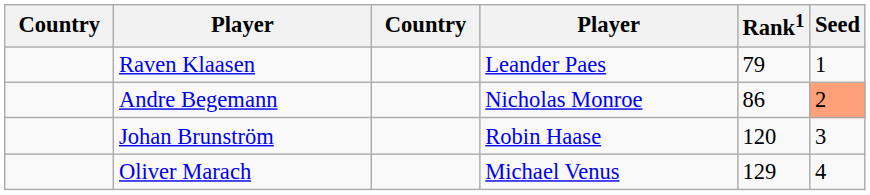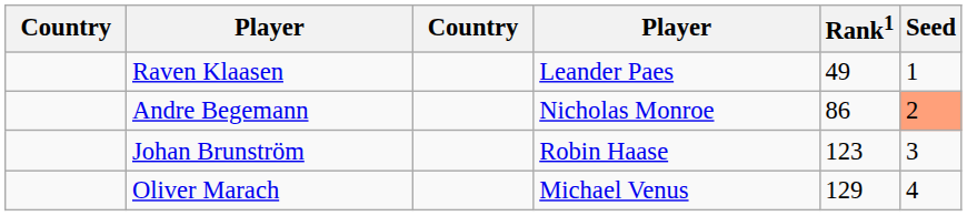Raven Klaasen | Rank1: 79 -> 49
Johan Brunström | Rank1: 120 -> 123
